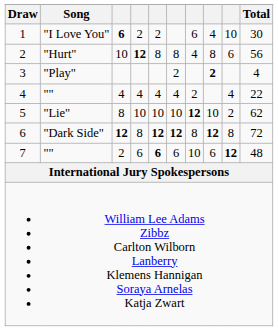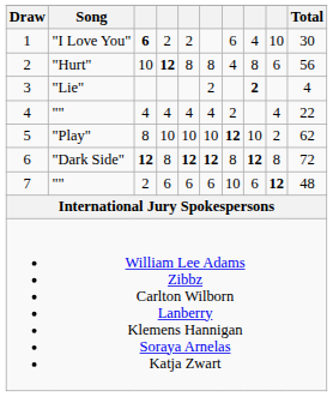3 | Song: "Play" -> "Lie"
5 | Song: "Lie" -> "Play"
7 | column 5: bold -> normal
